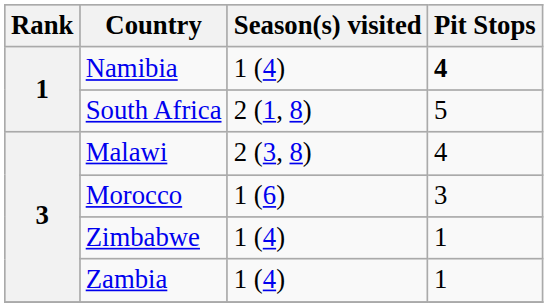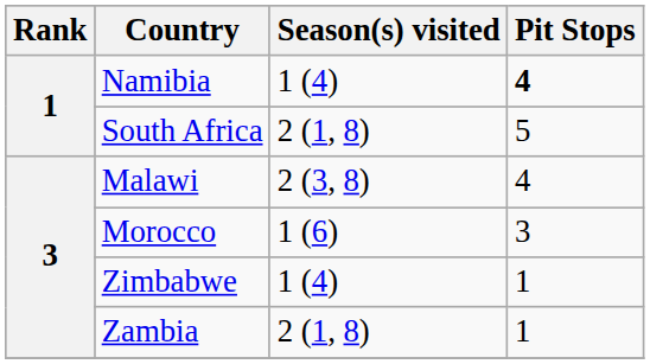Zambia | Season(s) visited: 1 (4) -> 2 (1, 8)
